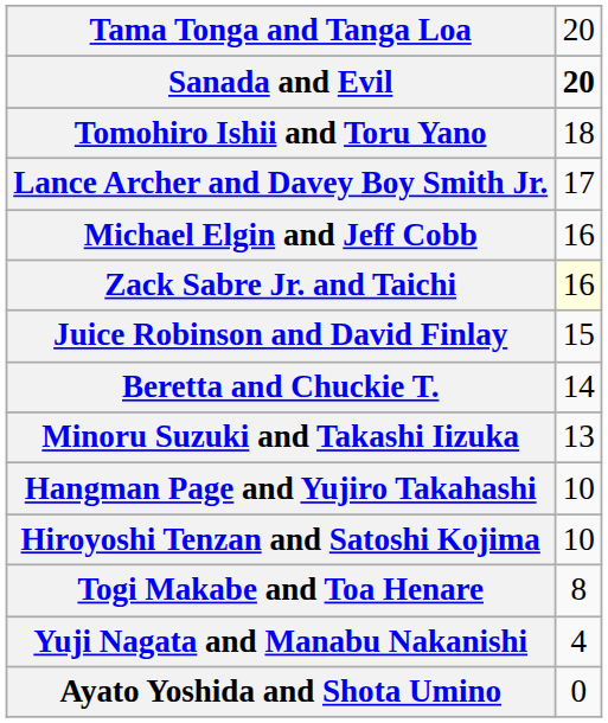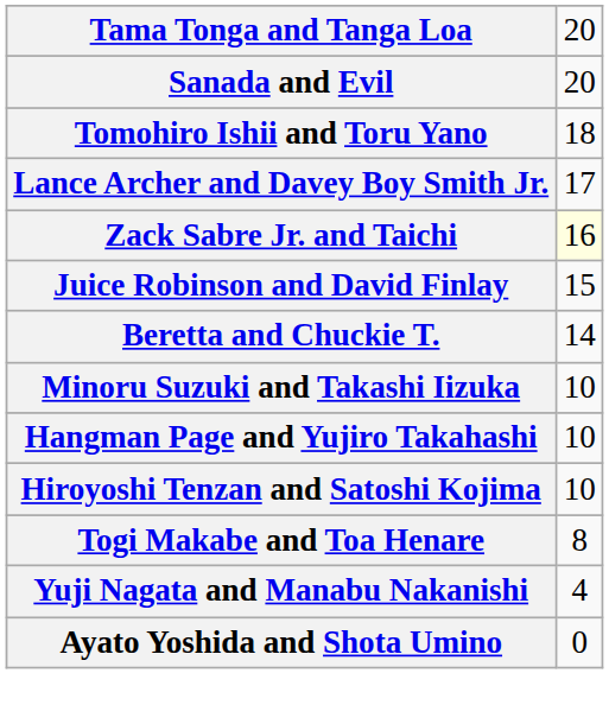Sanada and Evil | column 2: bold -> normal
- row: Michael Elgin and Jeff Cobb | 16
Minoru Suzuki and Takashi Iizuka | column 2: 13 -> 10
